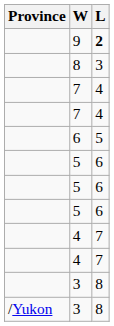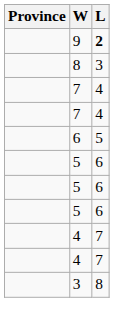- row: /Yukon | 3 | 8
